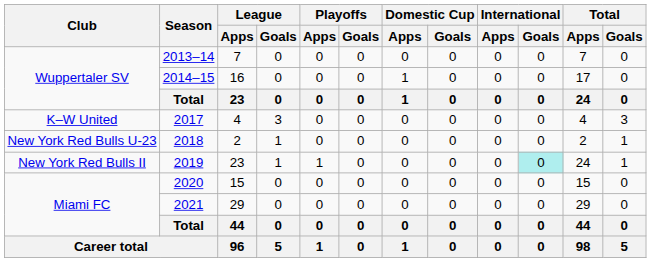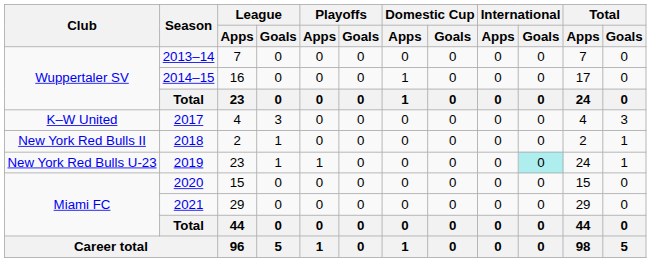2018 | Club: New York Red Bulls U-23 -> New York Red Bulls II
2019 | Club: New York Red Bulls II -> New York Red Bulls U-23
